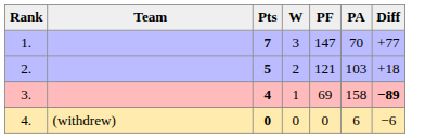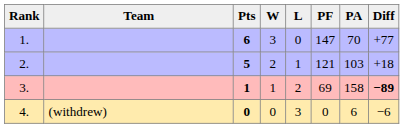+ column: L | 0 | 1 | 2 | 3
1. | Pts: 7 -> 6
3. | Pts: 4 -> 1
